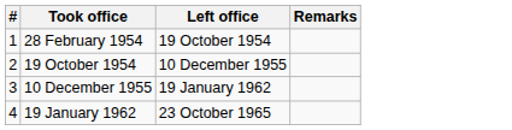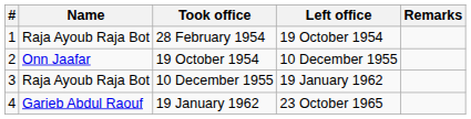+ column: Name | Raja Ayoub Raja Bot | Onn Jaafar | Raja Ayoub Raja Bot | Garieb Abdul Raouf
